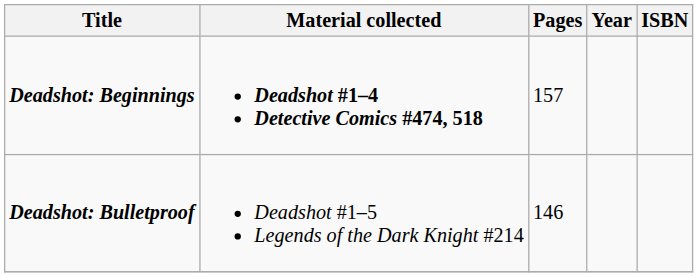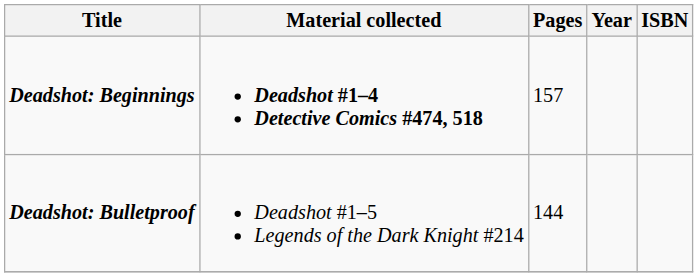Deadshot: Bulletproof | Pages: 146 -> 144
